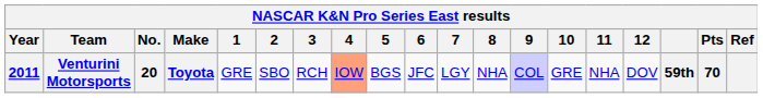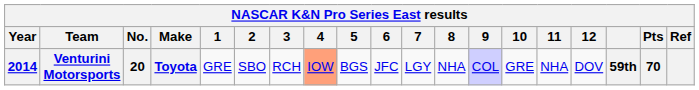Venturini Motorsports | Year: 2011 -> 2014
